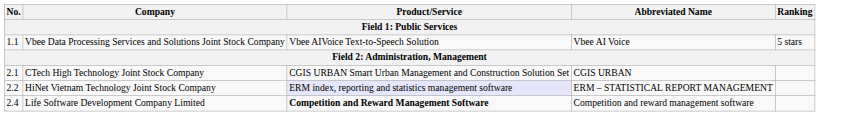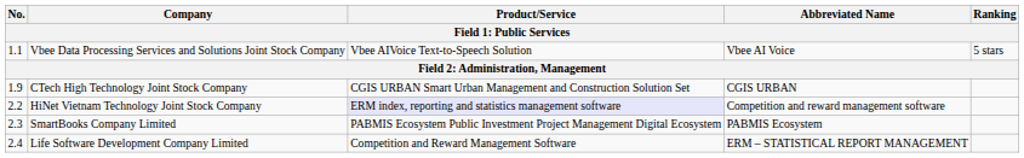CTech High Technology Joint Stock Company | No.: 2.1 -> 1.9
HiNet Vietnam Technology Joint Stock Company | Abbreviated Name: ERM – STATISTICAL REPORT MANAGEMENT -> Competition and reward management software
+ row: 2.3 | SmartBooks Company Limited | PABMIS Ecosystem Public Investment Project Management Digital Ecosystem | PABMIS Ecosystem
Life Software Development Company Limited | Product/Service: bold -> normal
Life Software Development Company Limited | Abbreviated Name: Competition and reward management software -> ERM – STATISTICAL REPORT MANAGEMENT
